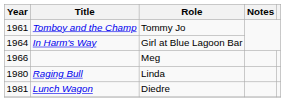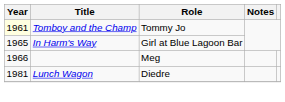Tomboy and the Champ | Year: no background -> lightyellow background
In Harm's Way | Year: 1964 -> 1965
- row: 1980 | Raging Bull | Linda
